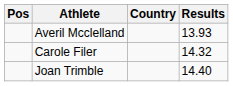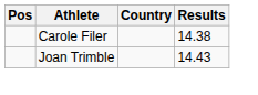- row: Averil Mcclelland | 13.93
Carole Filer | Results: 14.32 -> 14.38
Joan Trimble | Results: 14.40 -> 14.43
